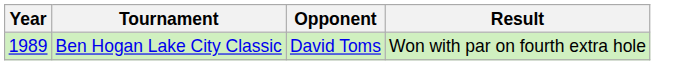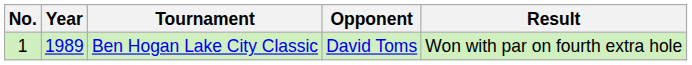+ column: No. | 1
